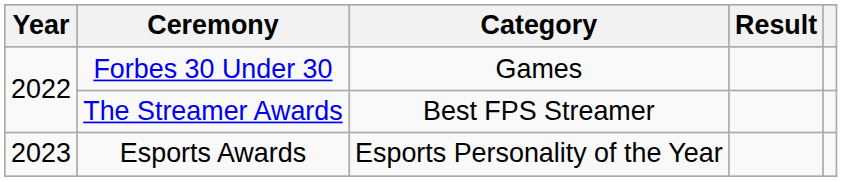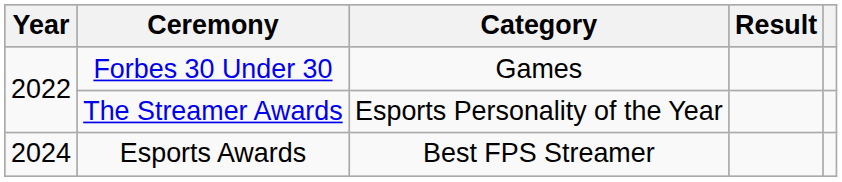The Streamer Awards | Category: Best FPS Streamer -> Esports Personality of the Year
Esports Awards | Year: 2023 -> 2024
Esports Awards | Category: Esports Personality of the Year -> Best FPS Streamer
